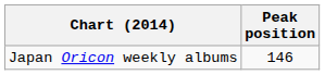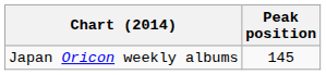Japan Oricon weekly albums | Peak position: 146 -> 145
